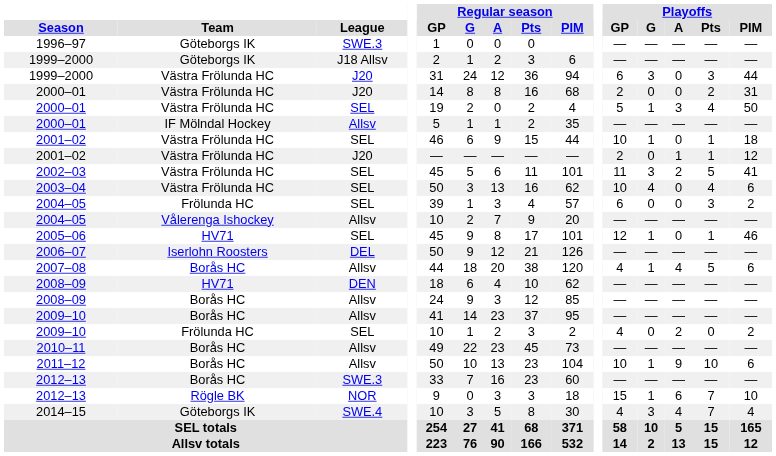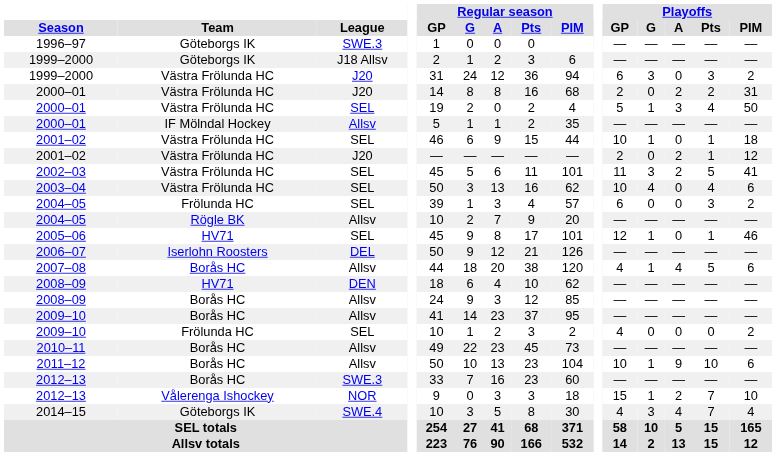1999–2000 / J20 | Playoffs / PIM: 44 -> 2
2000–01 / J20 | Playoffs / A: 0 -> 2
2001–02 / J20 | Playoffs / A: 1 -> 2
2004–05 / Allsv | Team: Vålerenga Ishockey -> Rögle BK
2009–10 / SEL | Playoffs / A: 2 -> 0
2012–13 / NOR | Team: Rögle BK -> Vålerenga Ishockey
2012–13 / NOR | Playoffs / A: 6 -> 2
